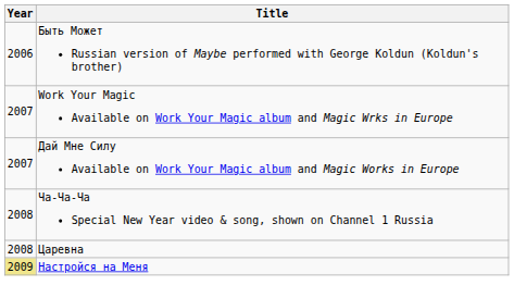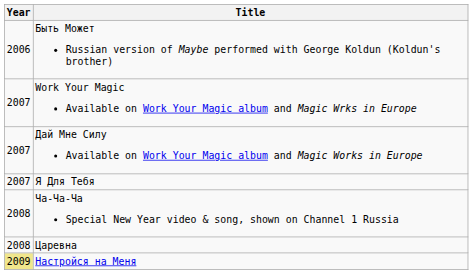+ row: 2007 | Я Для Тебя
